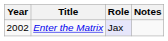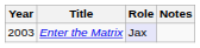Enter the Matrix | Year: 2002 -> 2003
